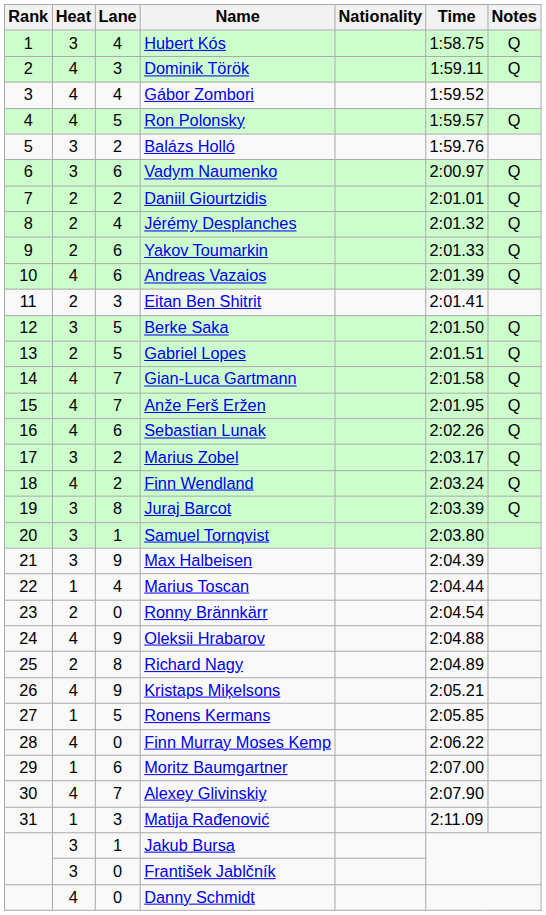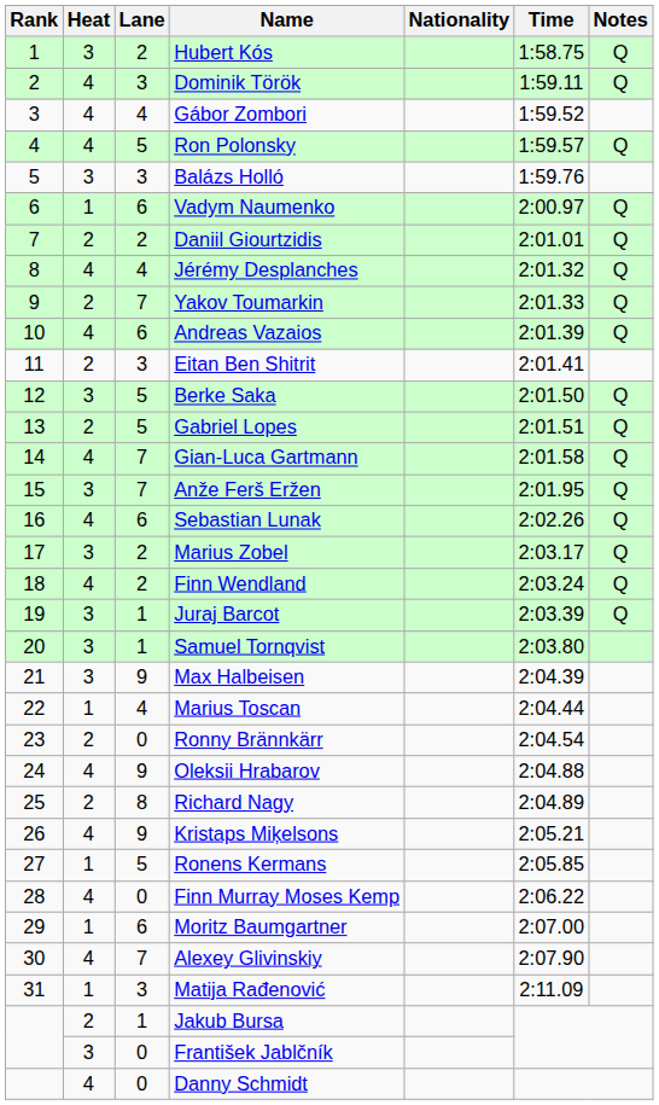Hubert Kós | Lane: 4 -> 2
Balázs Holló | Lane: 2 -> 3
Vadym Naumenko | Heat: 3 -> 1
Jérémy Desplanches | Heat: 2 -> 4
Yakov Toumarkin | Lane: 6 -> 7
Anže Ferš Eržen | Heat: 4 -> 3
Juraj Barcot | Lane: 8 -> 1
Jakub Bursa | Heat: 3 -> 2
